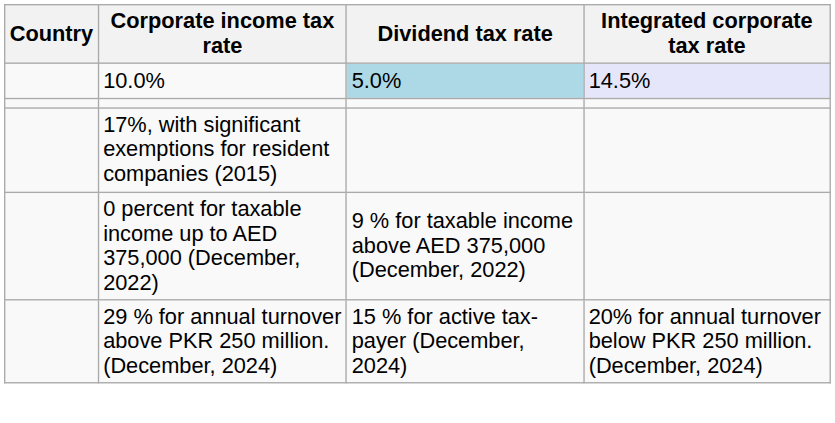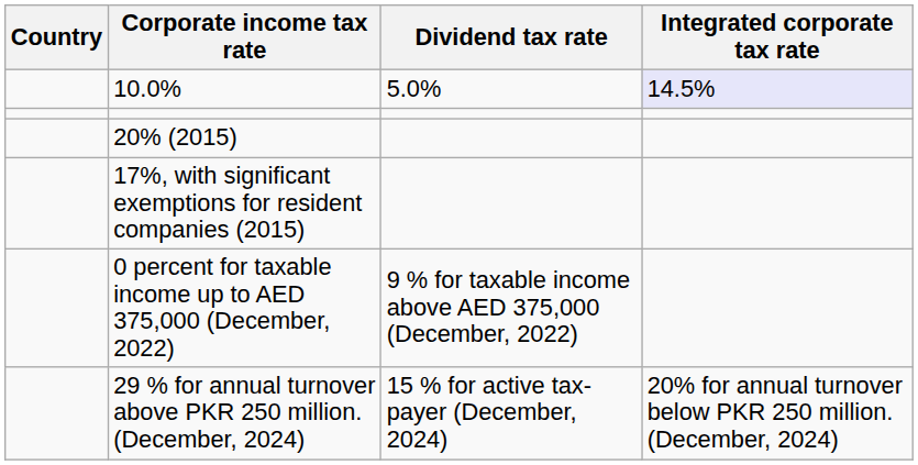10.0% | Dividend tax rate: lightblue background -> no background
+ row: 20% (2015)
